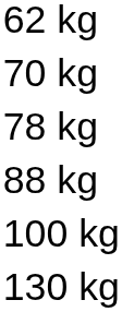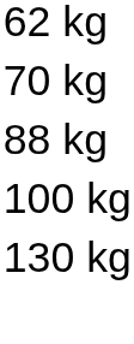- row: 78 kg
